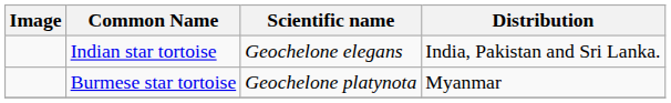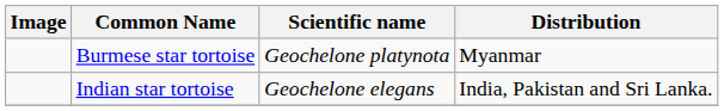rows swapped: Indian star tortoise <-> Burmese star tortoise
